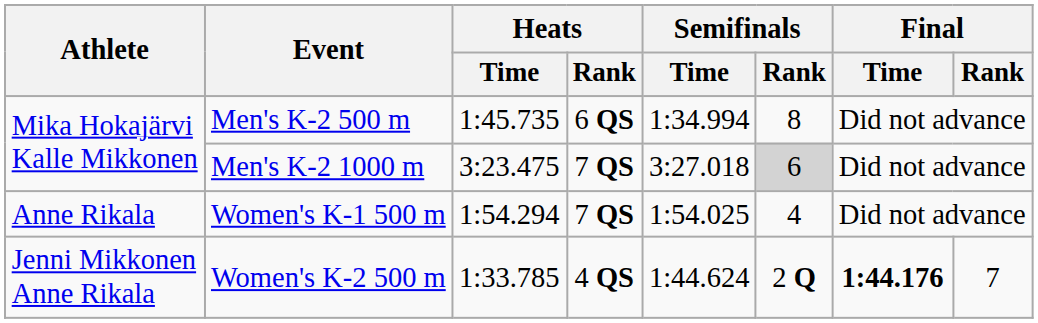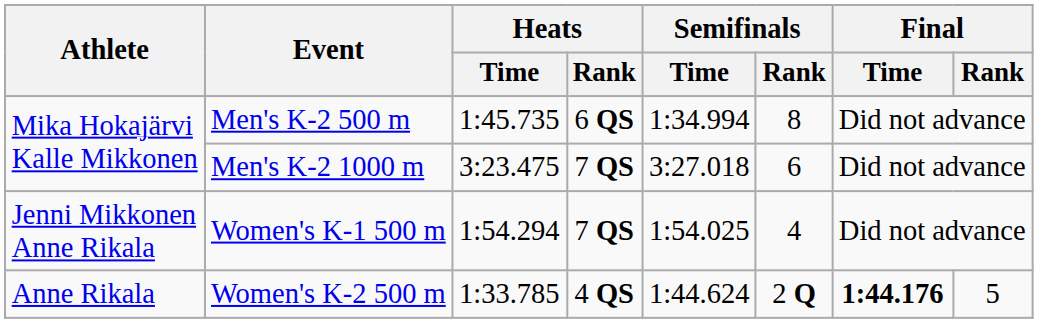Men's K-2 1000 m | Semifinals / Rank: lightgrey background -> no background
Women's K-1 500 m | Athlete: Anne Rikala -> Jenni Mikkonen Anne Rikala
Women's K-2 500 m | Athlete: Jenni Mikkonen Anne Rikala -> Anne Rikala
Women's K-2 500 m | Final / Rank: 7 -> 5
